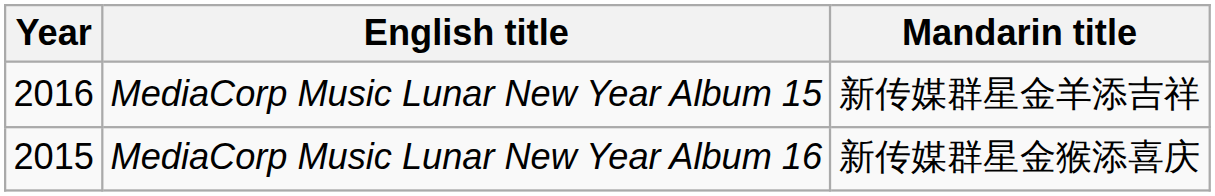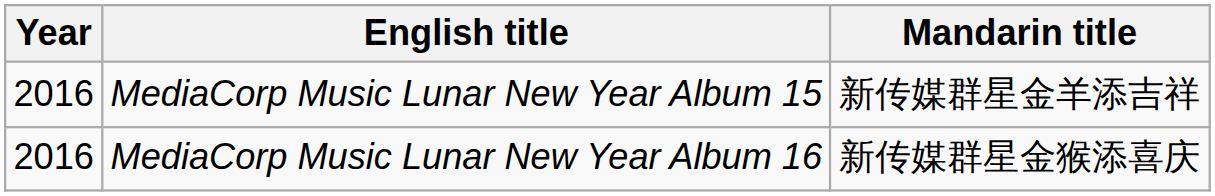MediaCorp Music Lunar New Year Album 16 | Year: 2015 -> 2016
